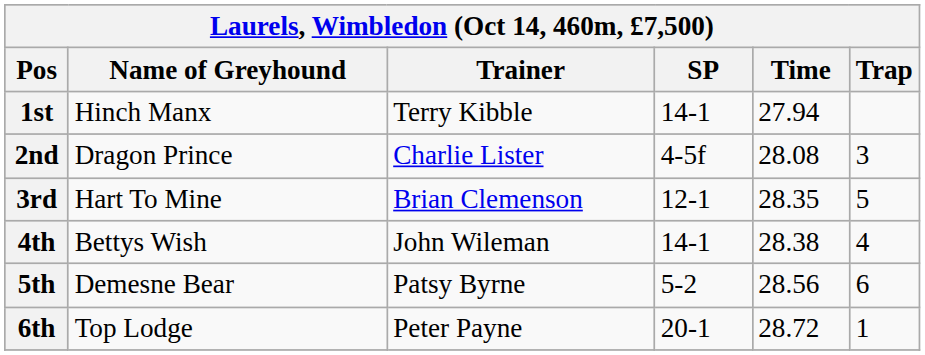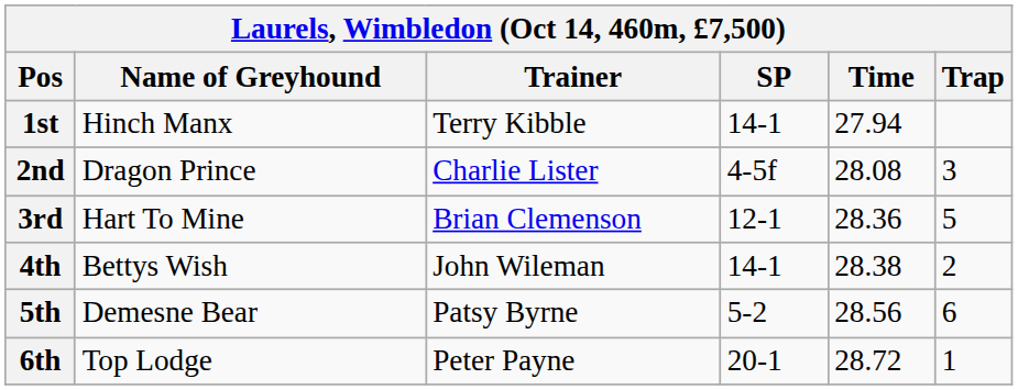3rd | Time: 28.35 -> 28.36
4th | Trap: 4 -> 2
